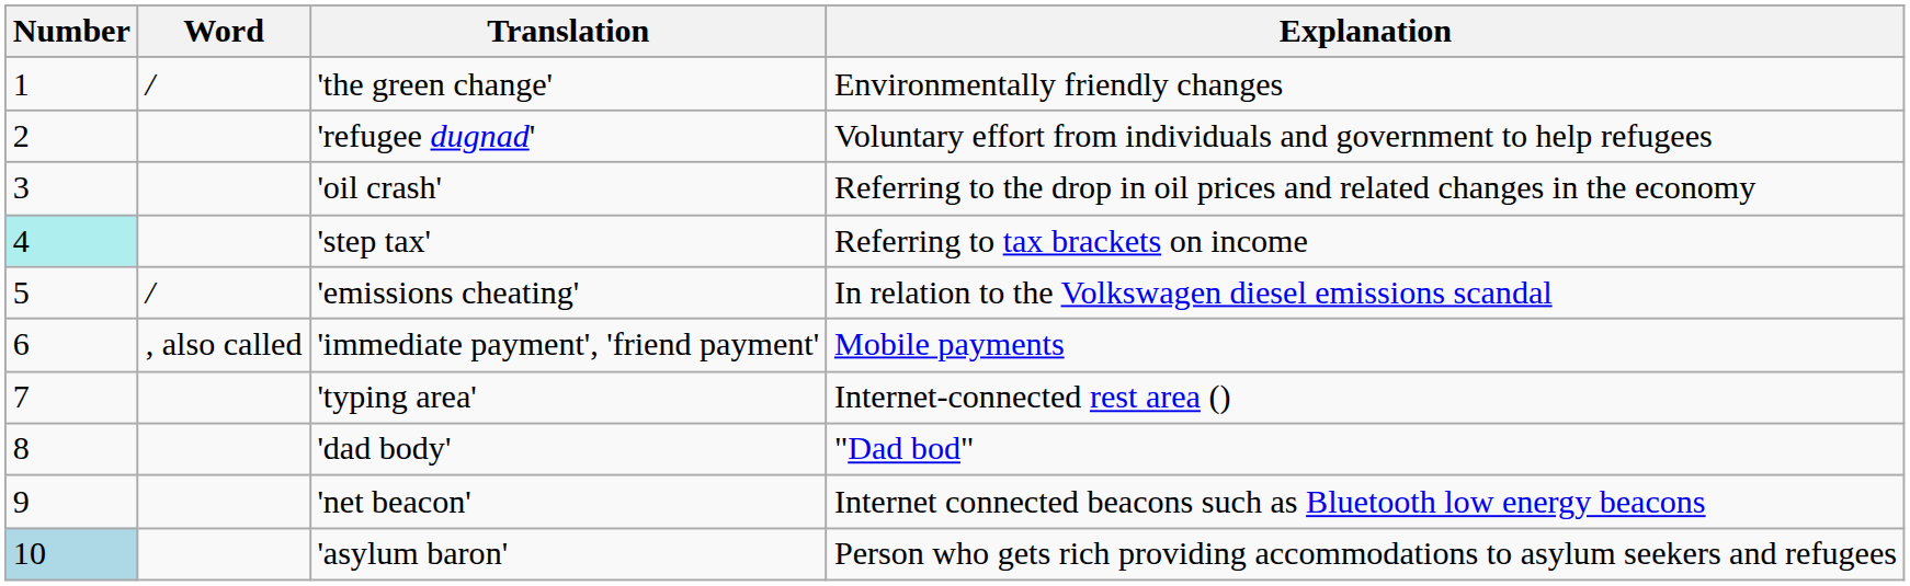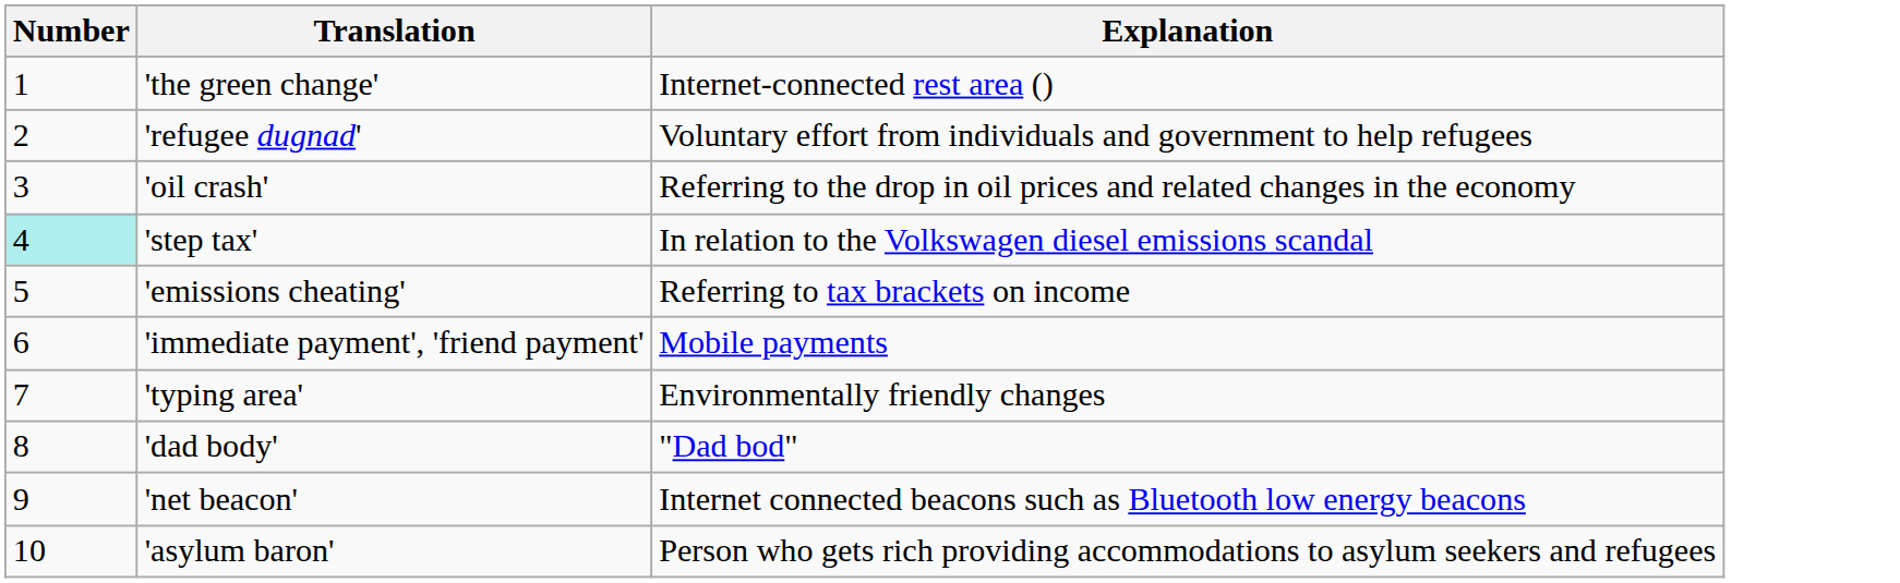- column: Word | / | / | , also called
'the green change' | Explanation: Environmentally friendly changes -> Internet-connected rest area ()
'step tax' | Explanation: Referring to tax brackets on income -> In relation to the Volkswagen diesel emissions scandal
'emissions cheating' | Explanation: In relation to the Volkswagen diesel emissions scandal -> Referring to tax brackets on income
'typing area' | Explanation: Internet-connected rest area () -> Environmentally friendly changes
'asylum baron' | Number: lightblue background -> no background
